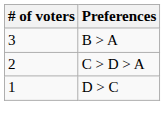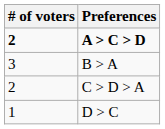+ row: 2 | A > C > D
